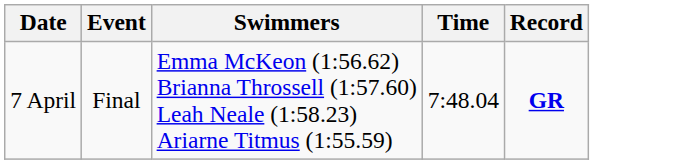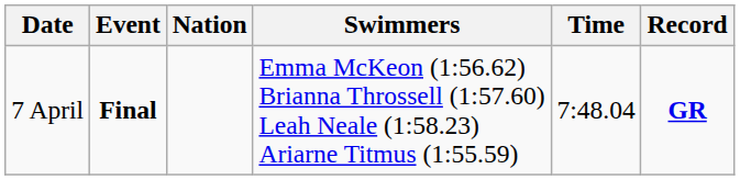+ column: Nation
7 April | Event: normal -> bold
